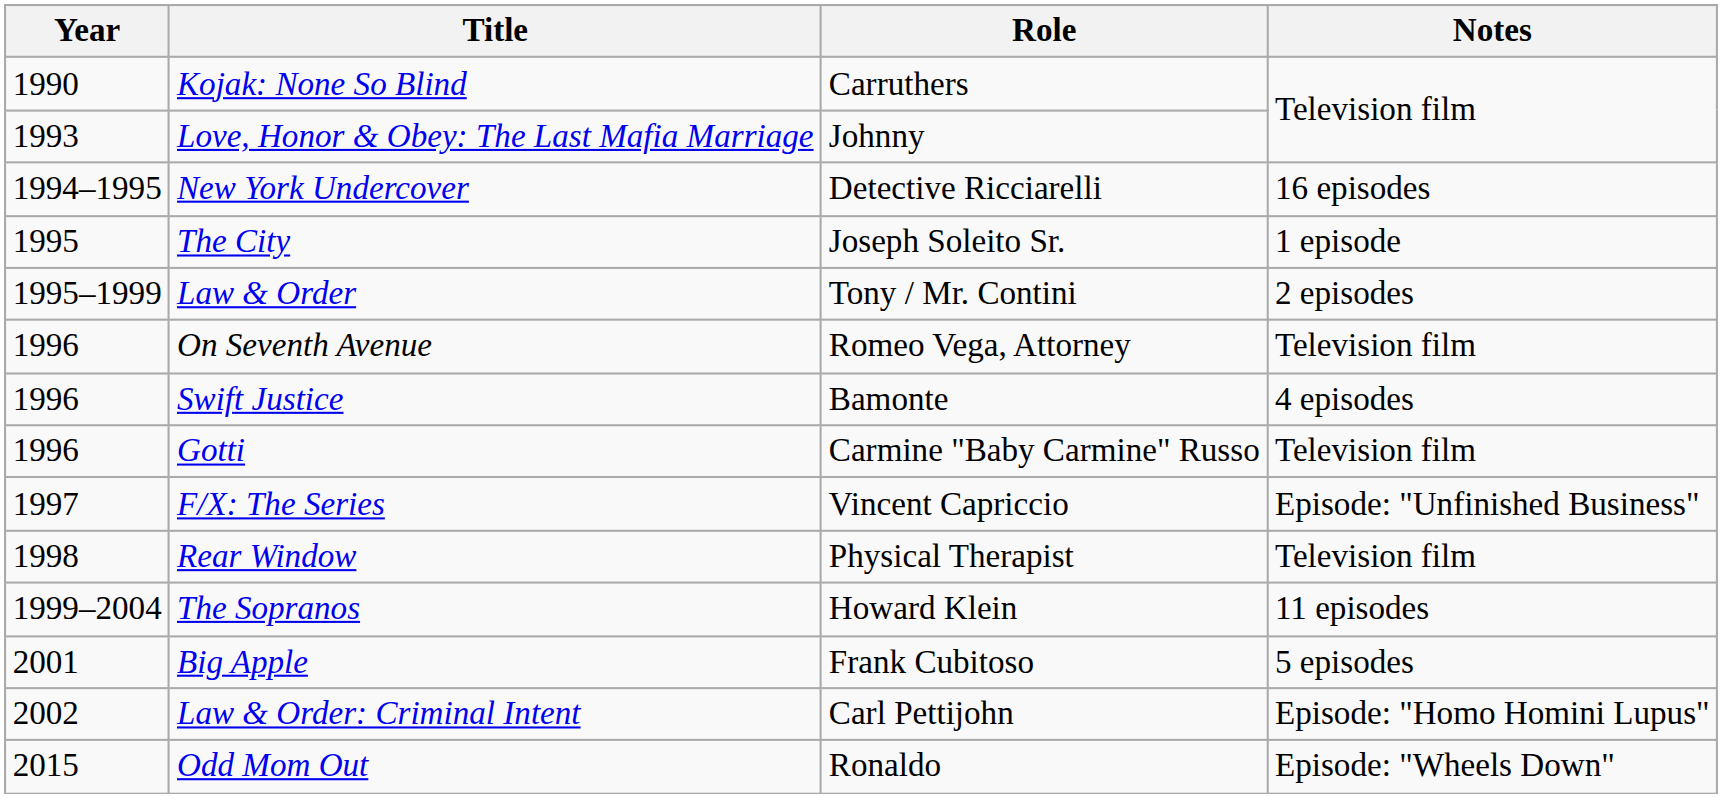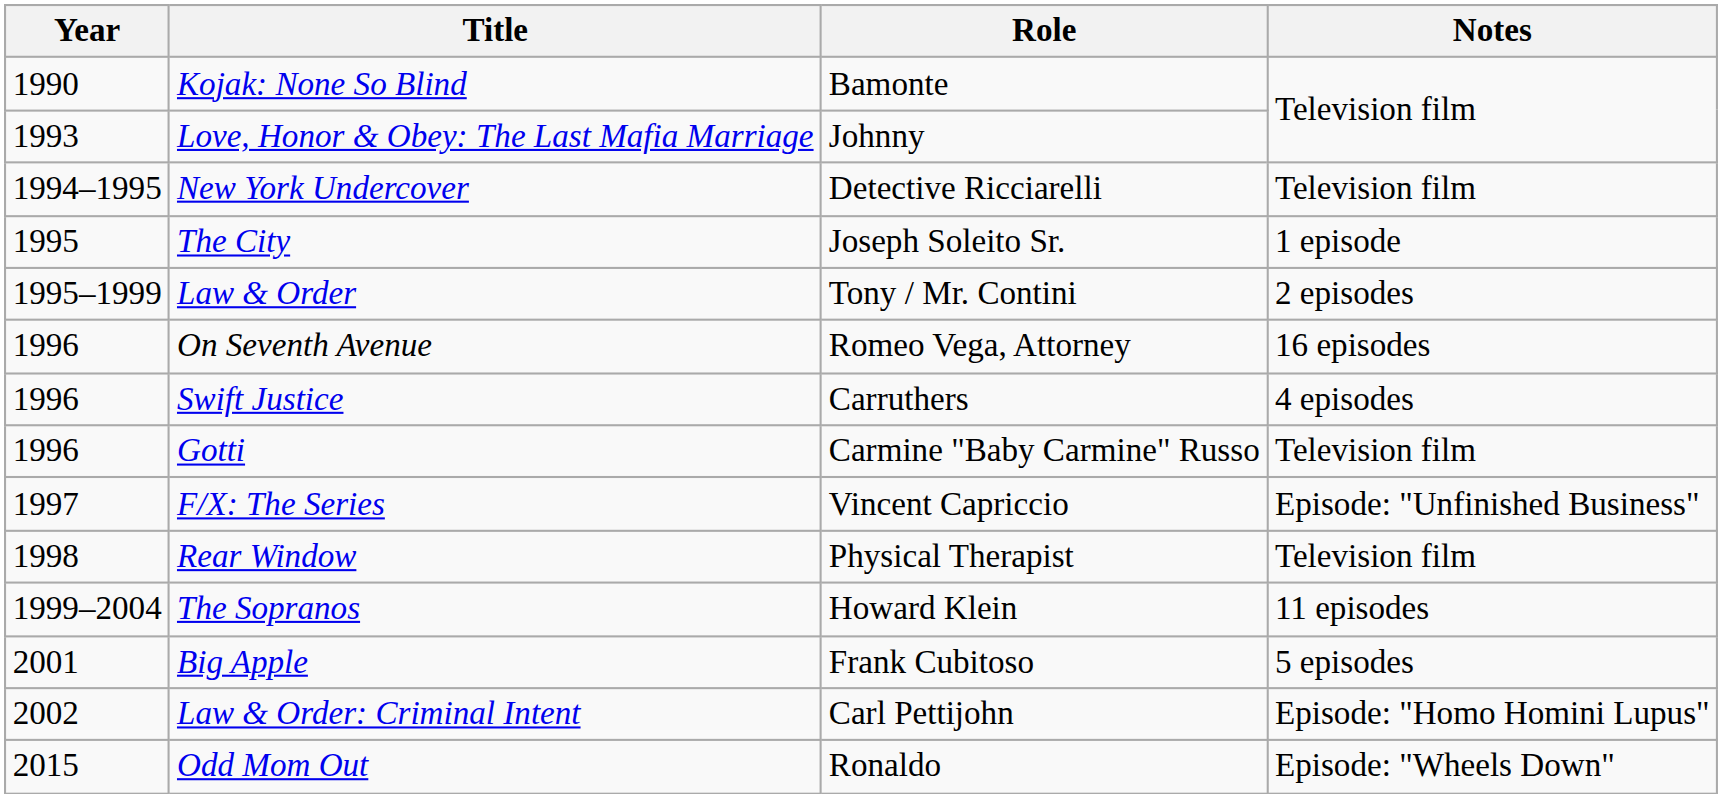Kojak: None So Blind | Role: Carruthers -> Bamonte
New York Undercover | Notes: 16 episodes -> Television film
On Seventh Avenue | Notes: Television film -> 16 episodes
Swift Justice | Role: Bamonte -> Carruthers
